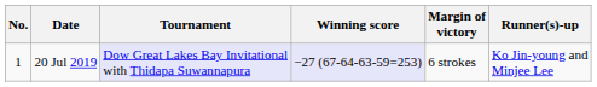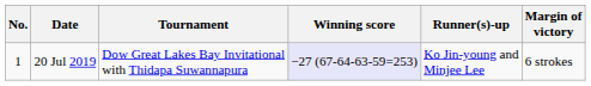columns swapped: Margin of victory <-> Runner(s)-up
20 Jul 2019 | Tournament: lavender background -> no background
